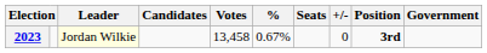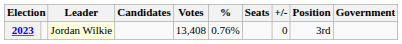2023 | Votes: 13,458 -> 13,408
2023 | %: 0.67% -> 0.76%
2023 | Position: bold -> normal
